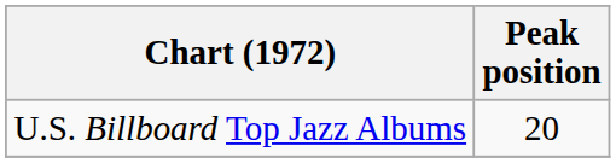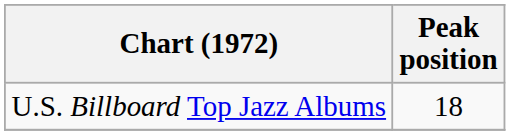U.S. Billboard Top Jazz Albums | Peak position: 20 -> 18
